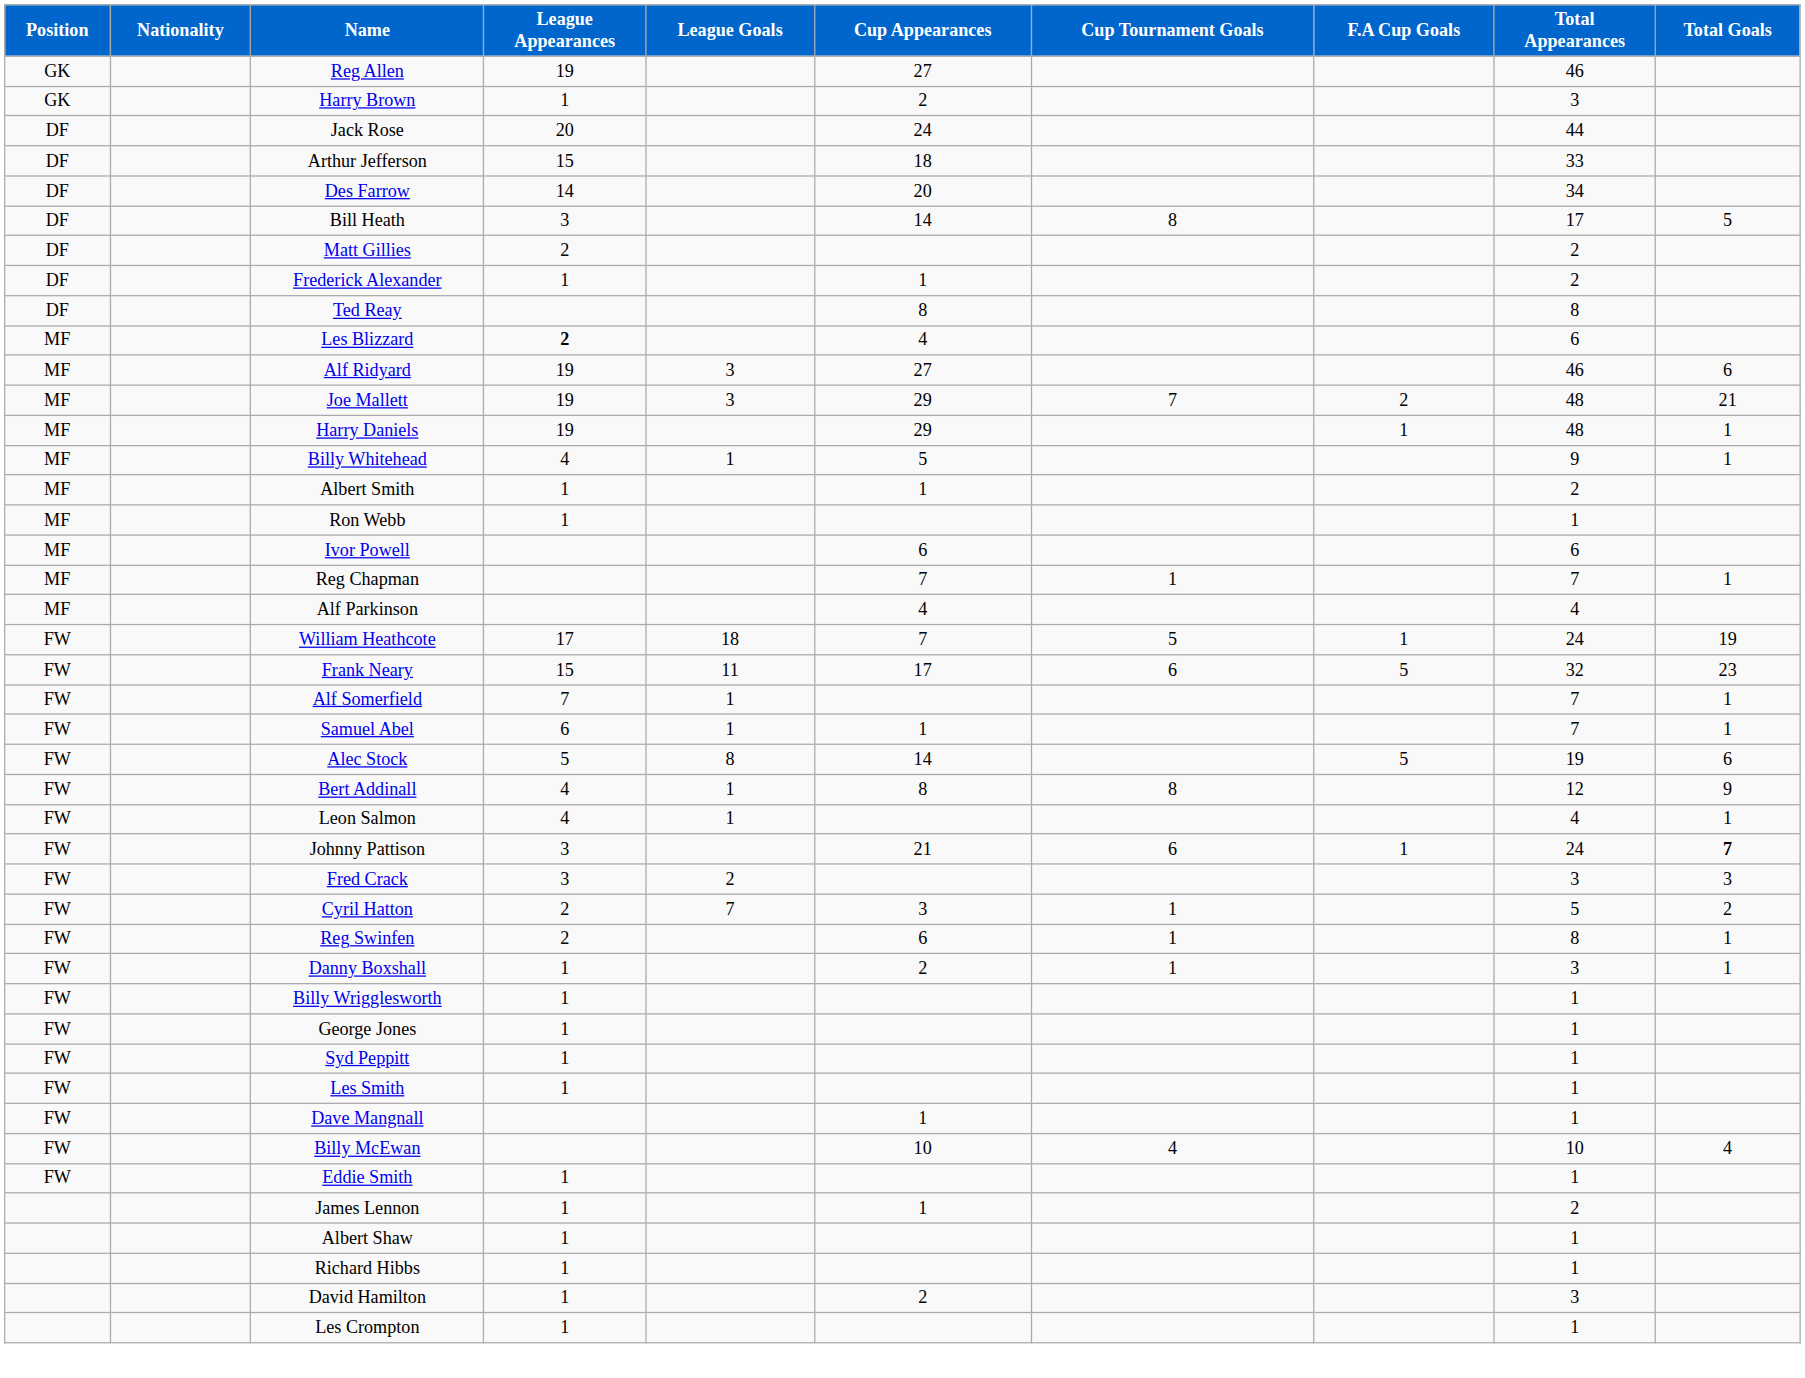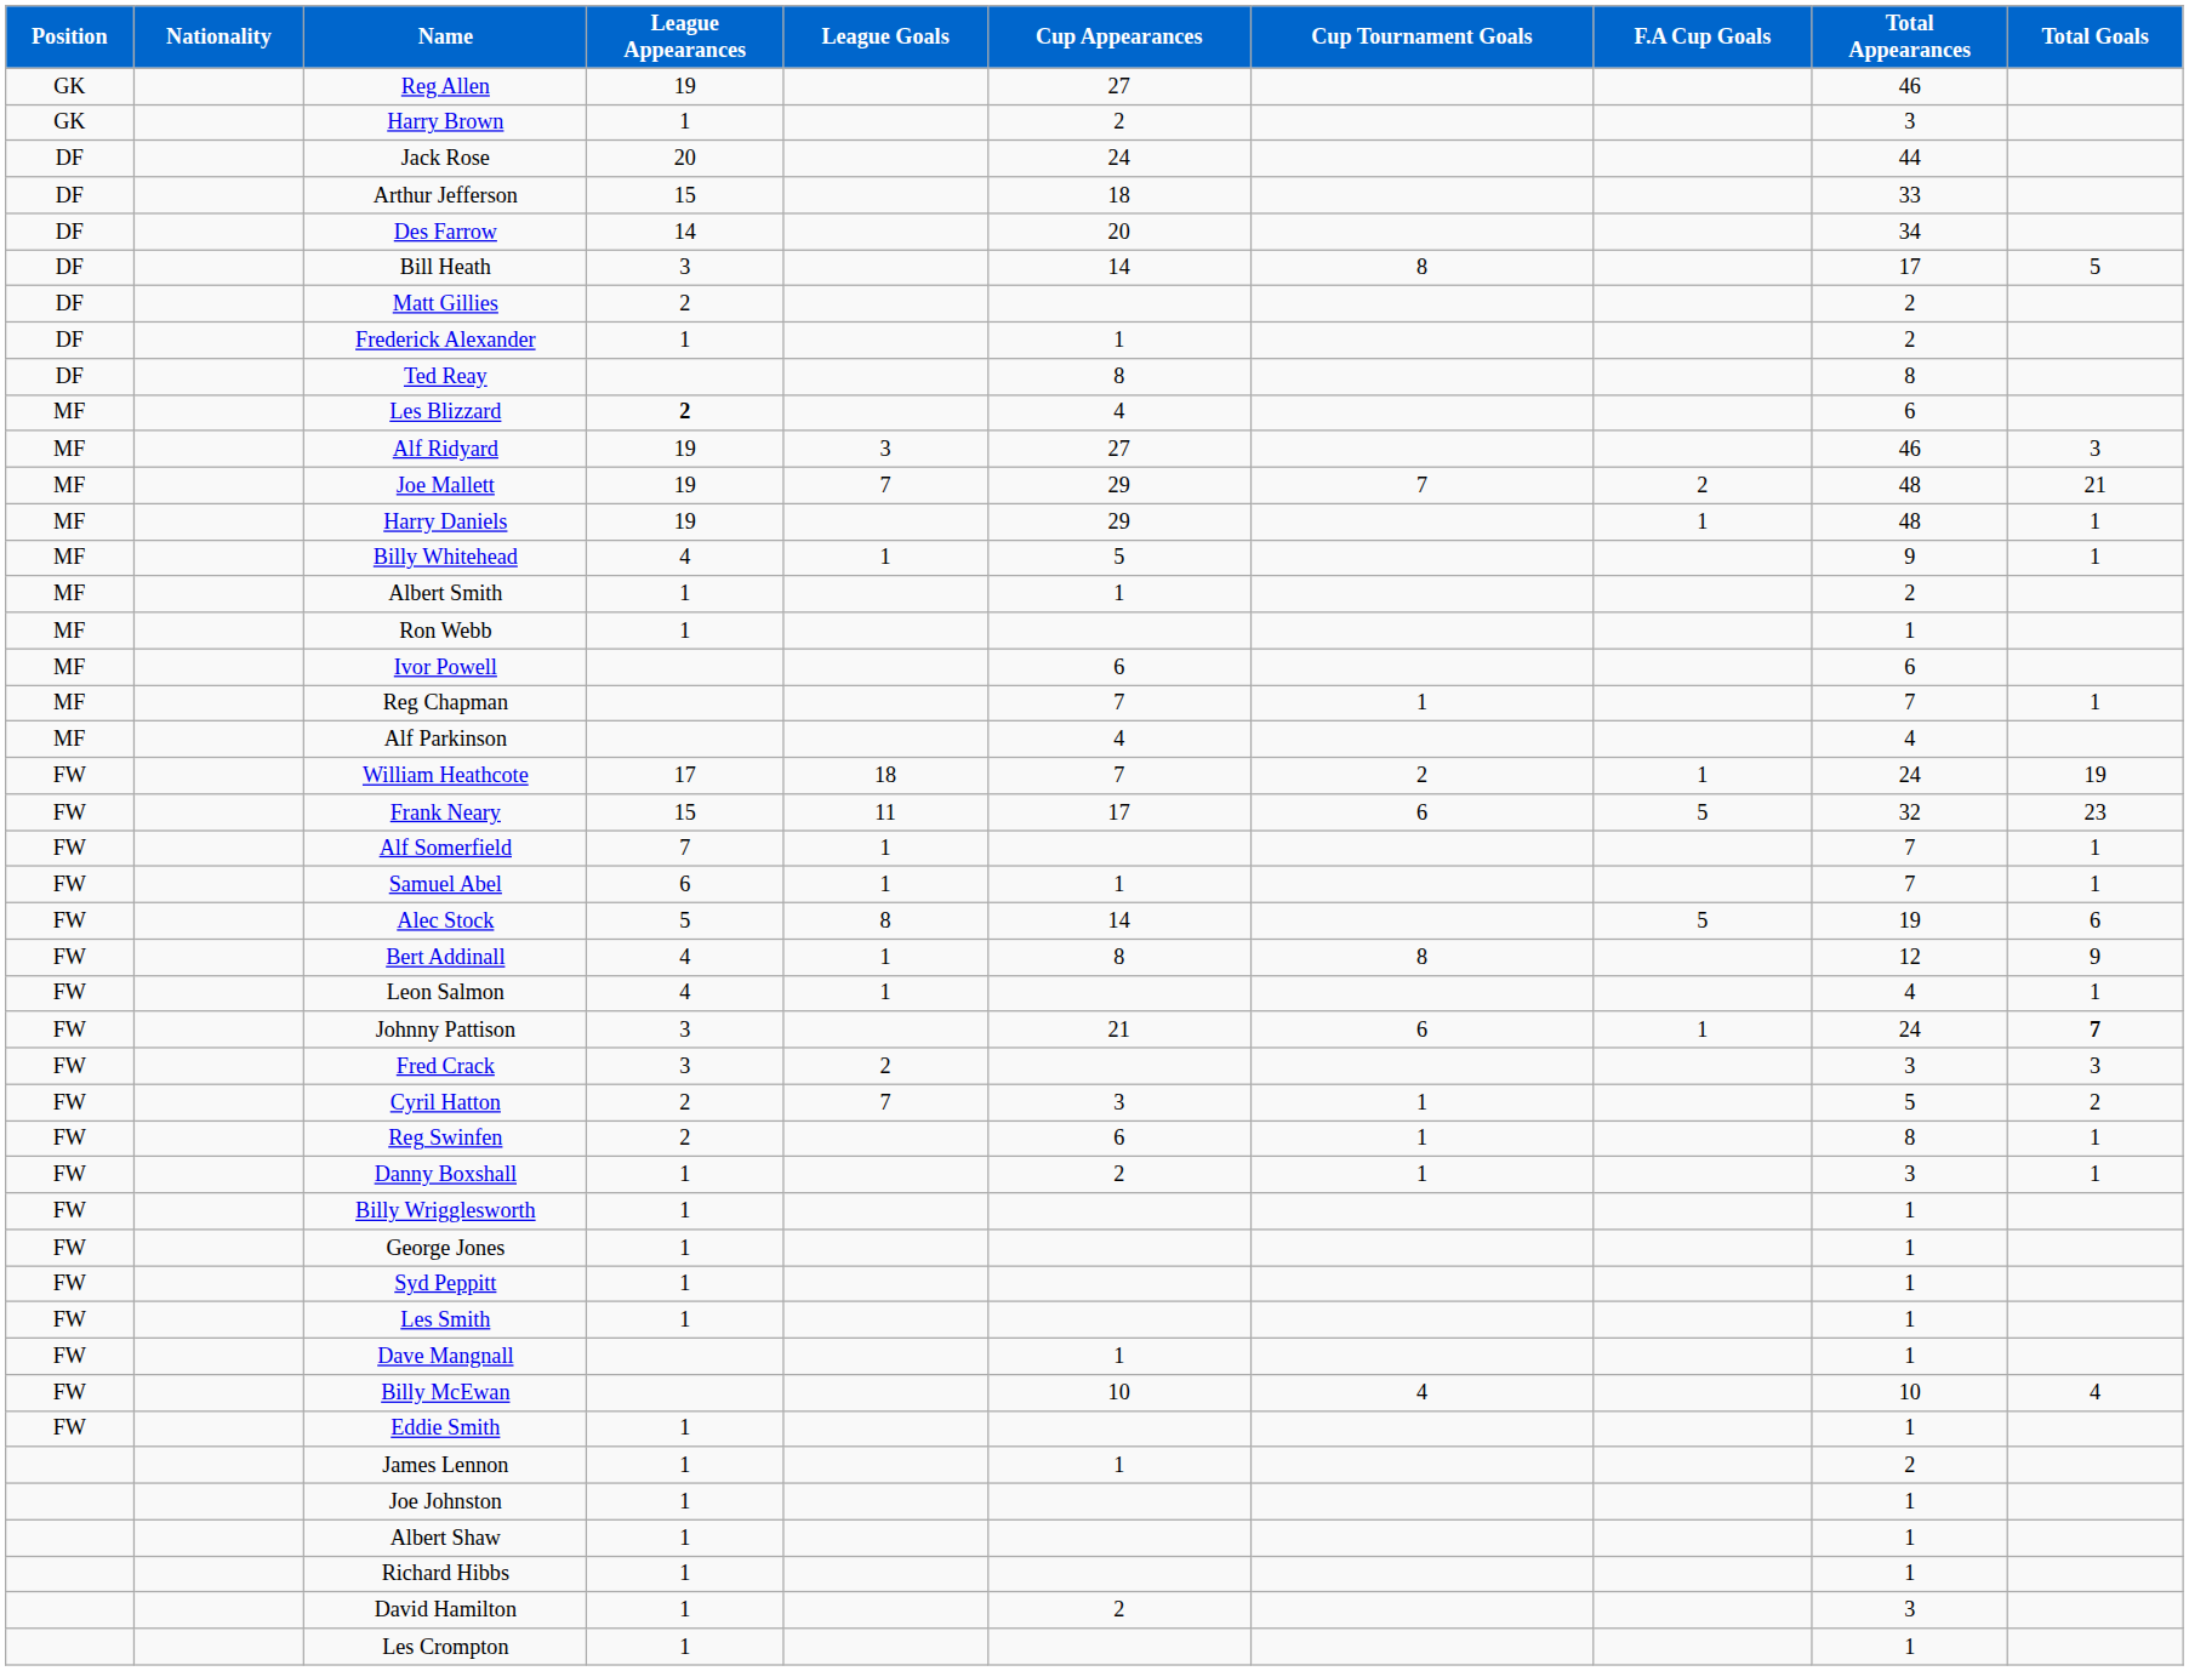Alf Ridyard | Total Goals: 6 -> 3
Joe Mallett | League Goals: 3 -> 7
William Heathcote | Cup Tournament Goals: 5 -> 2
+ row: Joe Johnston | 1 | 1
